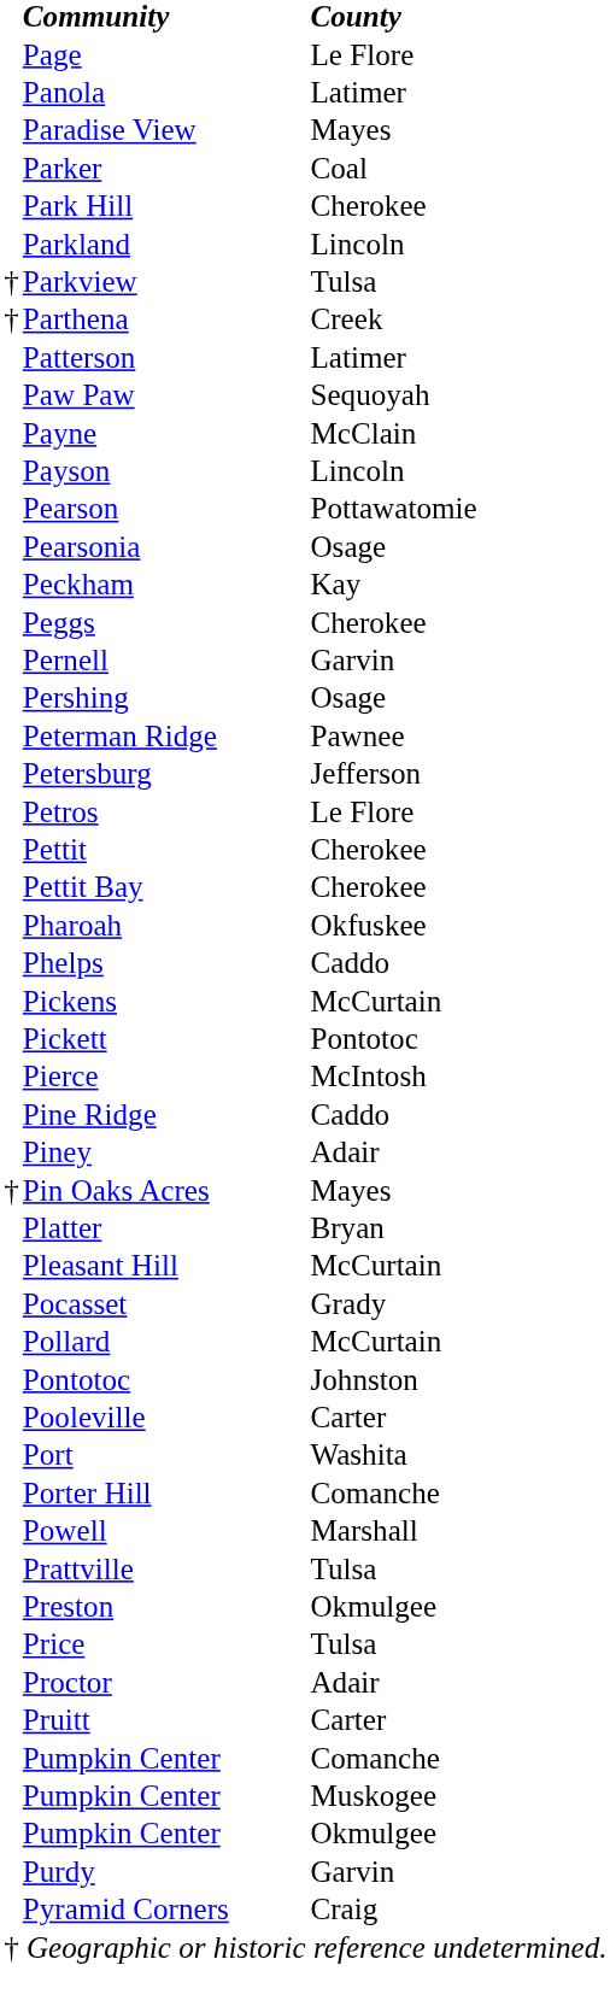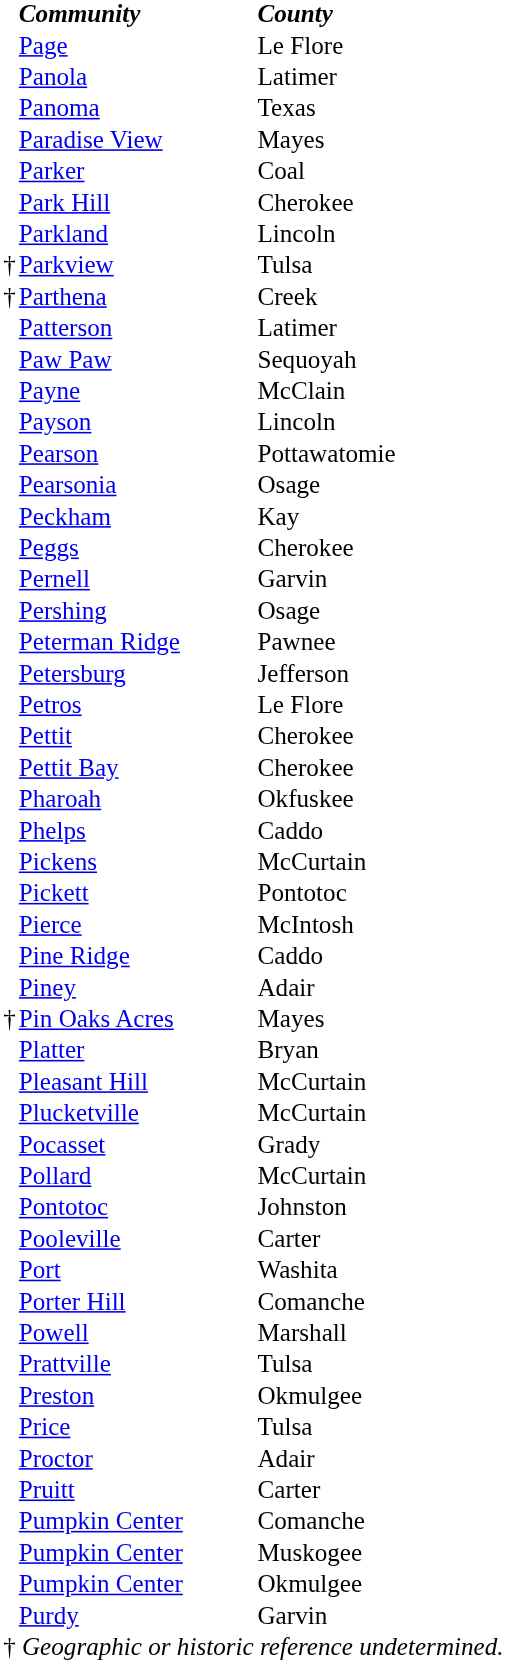+ row: Panoma | Texas
+ row: Plucketville | McCurtain
- row: Pyramid Corners | Craig
